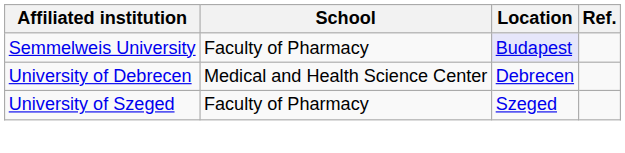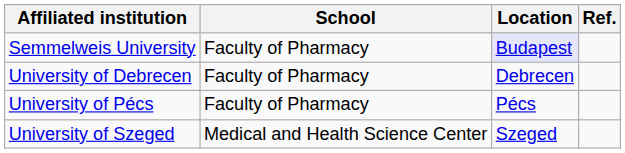University of Debrecen | School: Medical and Health Science Center -> Faculty of Pharmacy
+ row: University of Pécs | Faculty of Pharmacy | Pécs
University of Szeged | School: Faculty of Pharmacy -> Medical and Health Science Center
